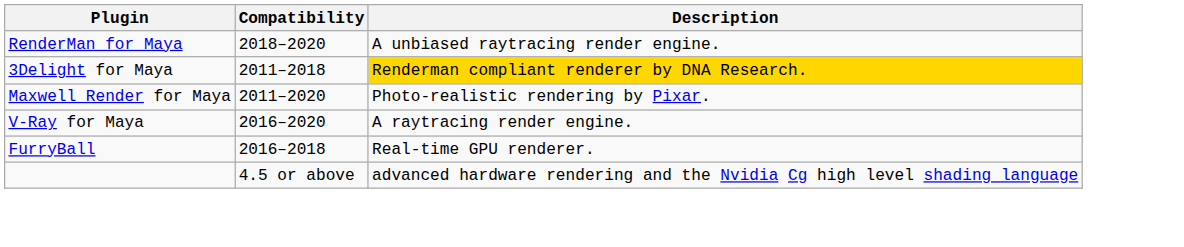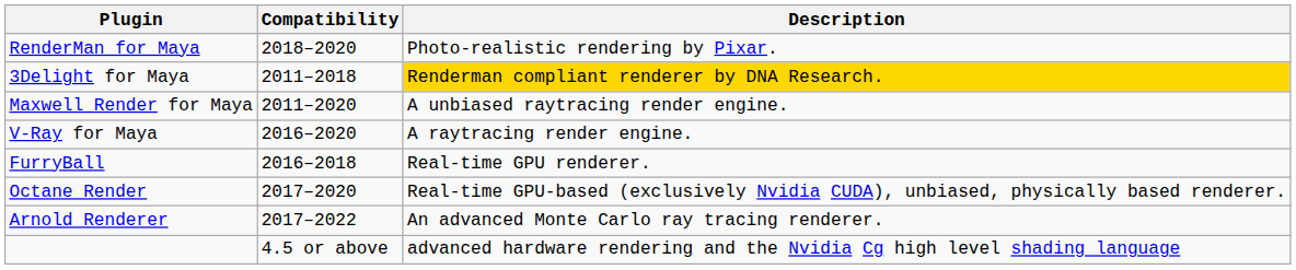RenderMan for Maya | Description: A unbiased raytracing render engine. -> Photo-realistic rendering by Pixar.
Maxwell Render for Maya | Description: Photo-realistic rendering by Pixar. -> A unbiased raytracing render engine.
+ row: Octane Render | 2017–2020 | Real-time GPU-based (exclusively Nvidia CUDA), unbiased, physically based renderer.
+ row: Arnold Renderer | 2017–2022 | An advanced Monte Carlo ray tracing renderer.
